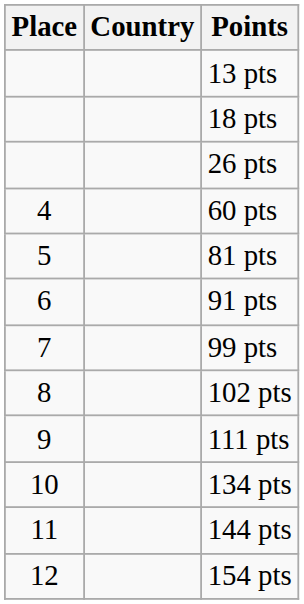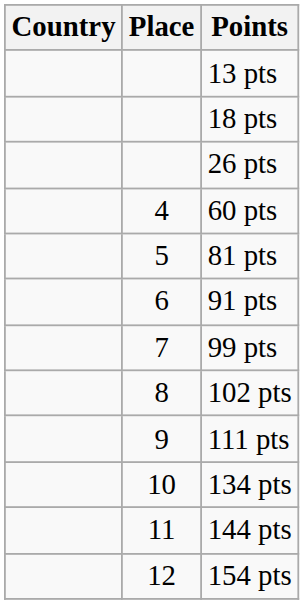columns swapped: Place <-> Country
